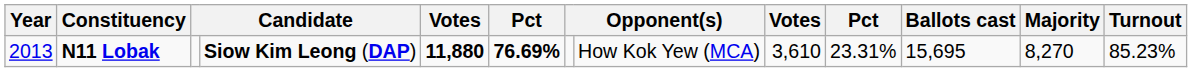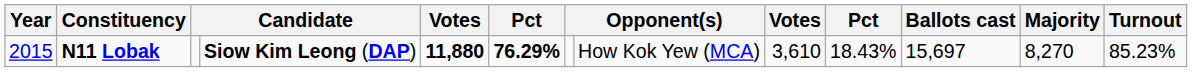N11 Lobak | Year: 2013 -> 2015
N11 Lobak | column 6: 76.69% -> 76.29%
N11 Lobak | column 10: 23.31% -> 18.43%
N11 Lobak | Ballots cast: 15,695 -> 15,697
